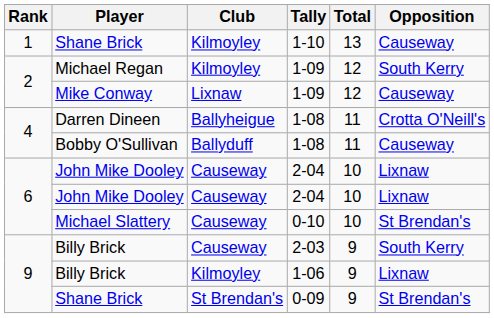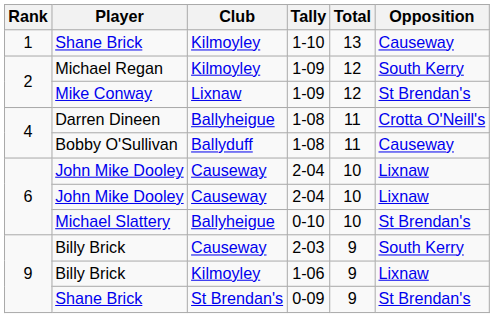Mike Conway | Opposition: Causeway -> St Brendan's
Michael Slattery | Club: Causeway -> Ballyheigue
